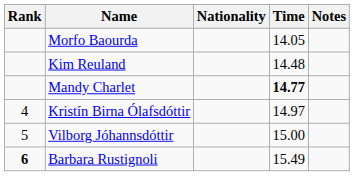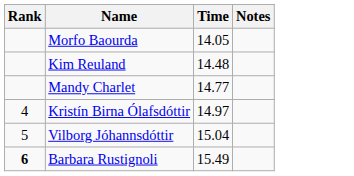- column: Nationality
Mandy Charlet | Time: bold -> normal
Vilborg Jóhannsdóttir | Time: 15.00 -> 15.04
